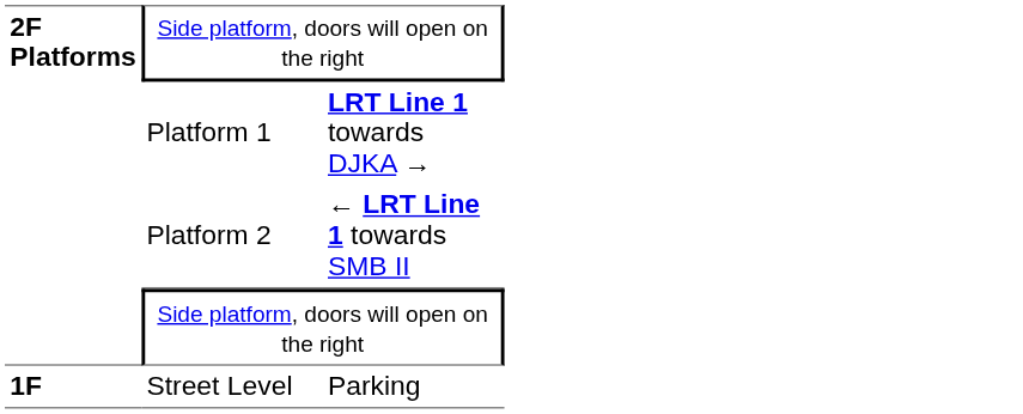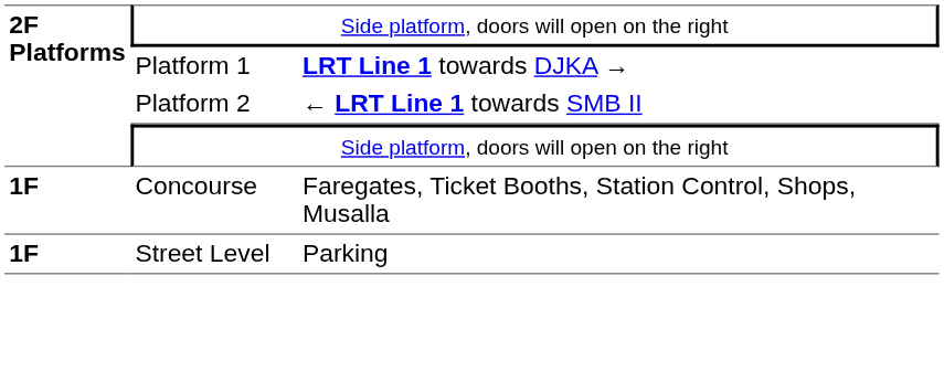+ row: 1F | Concourse | Faregates, Ticket Booths, Station Control, Shops, Musalla
